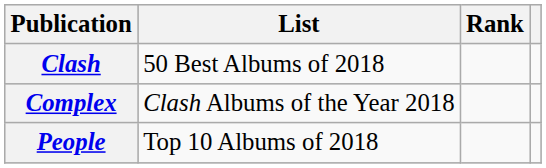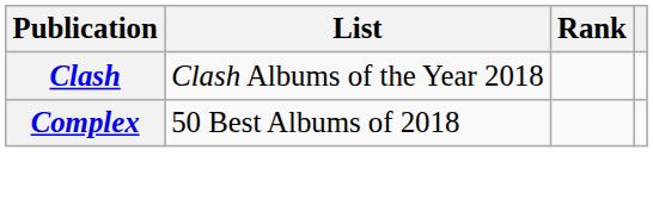Clash | List: 50 Best Albums of 2018 -> Clash Albums of the Year 2018
Complex | List: Clash Albums of the Year 2018 -> 50 Best Albums of 2018
- row: People | Top 10 Albums of 2018
